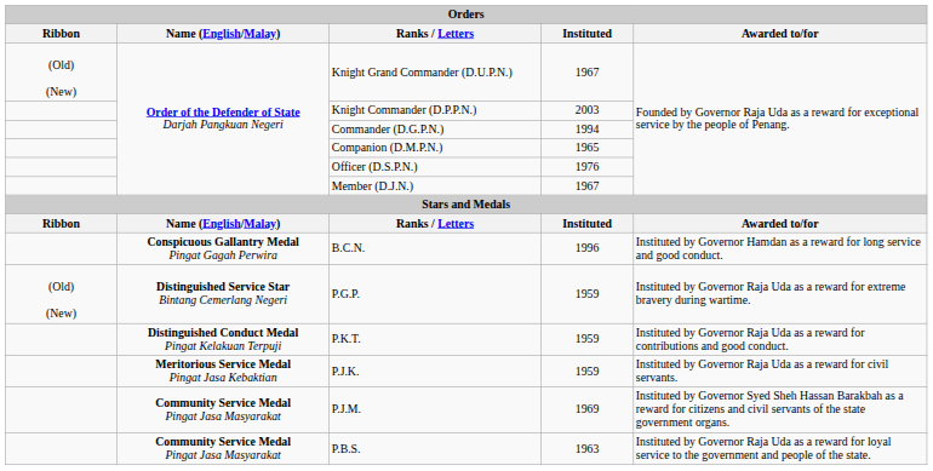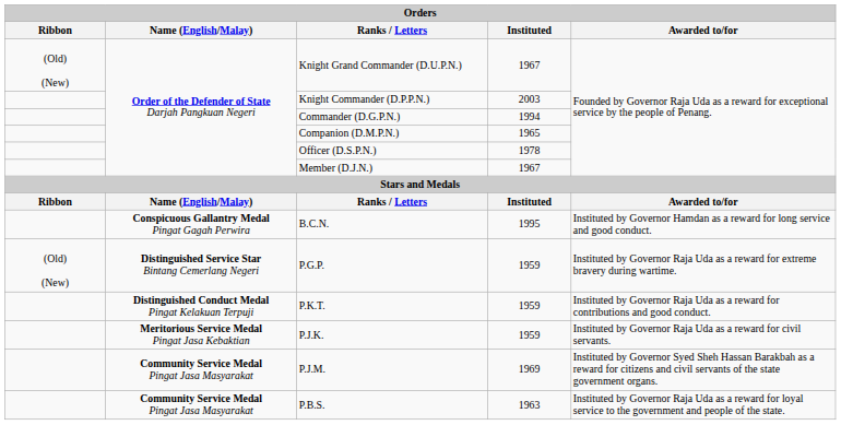Officer (D.S.P.N.) | Instituted: 1976 -> 1978
B.C.N. | Instituted: 1996 -> 1995
